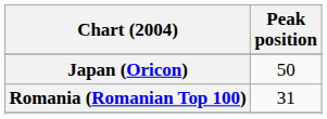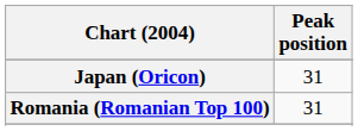Japan (Oricon) | Peak position: 50 -> 31
